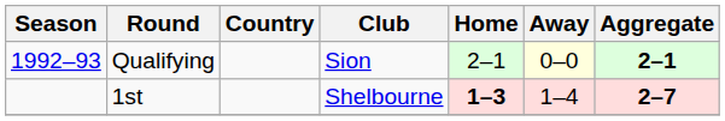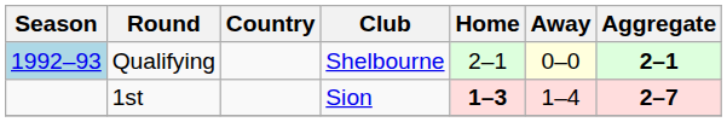Qualifying | Season: no background -> lightblue background
Qualifying | Club: Sion -> Shelbourne
1st | Club: Shelbourne -> Sion
